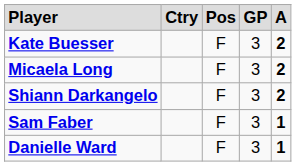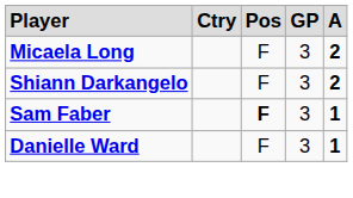- row: Kate Buesser | F | 3 | 2
Sam Faber | column 3: normal -> bold
